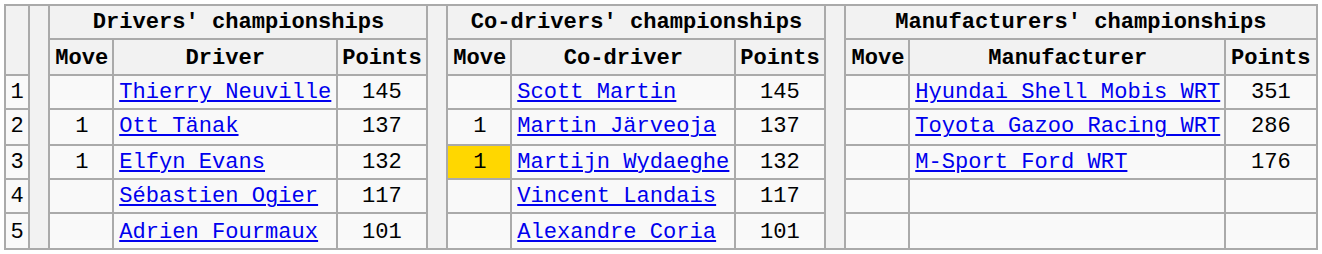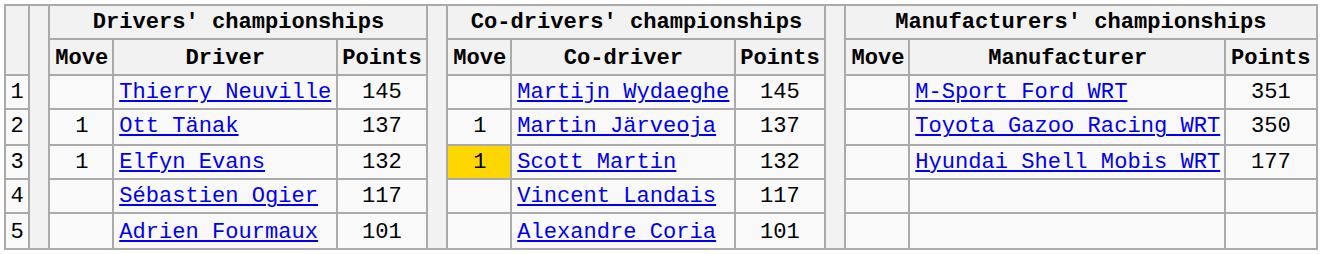Thierry Neuville | Co-drivers' championships / Co-driver: Scott Martin -> Martijn Wydaeghe
Thierry Neuville | Manufacturers' championships / Manufacturer: Hyundai Shell Mobis WRT -> M-Sport Ford WRT
Ott Tänak | Manufacturers' championships / Points: 286 -> 350
Elfyn Evans | Co-drivers' championships / Co-driver: Martijn Wydaeghe -> Scott Martin
Elfyn Evans | Manufacturers' championships / Manufacturer: M-Sport Ford WRT -> Hyundai Shell Mobis WRT
Elfyn Evans | Manufacturers' championships / Points: 176 -> 177
